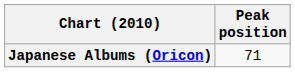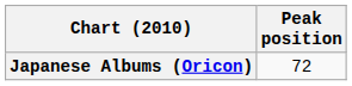Japanese Albums (Oricon) | Peak position: 71 -> 72
